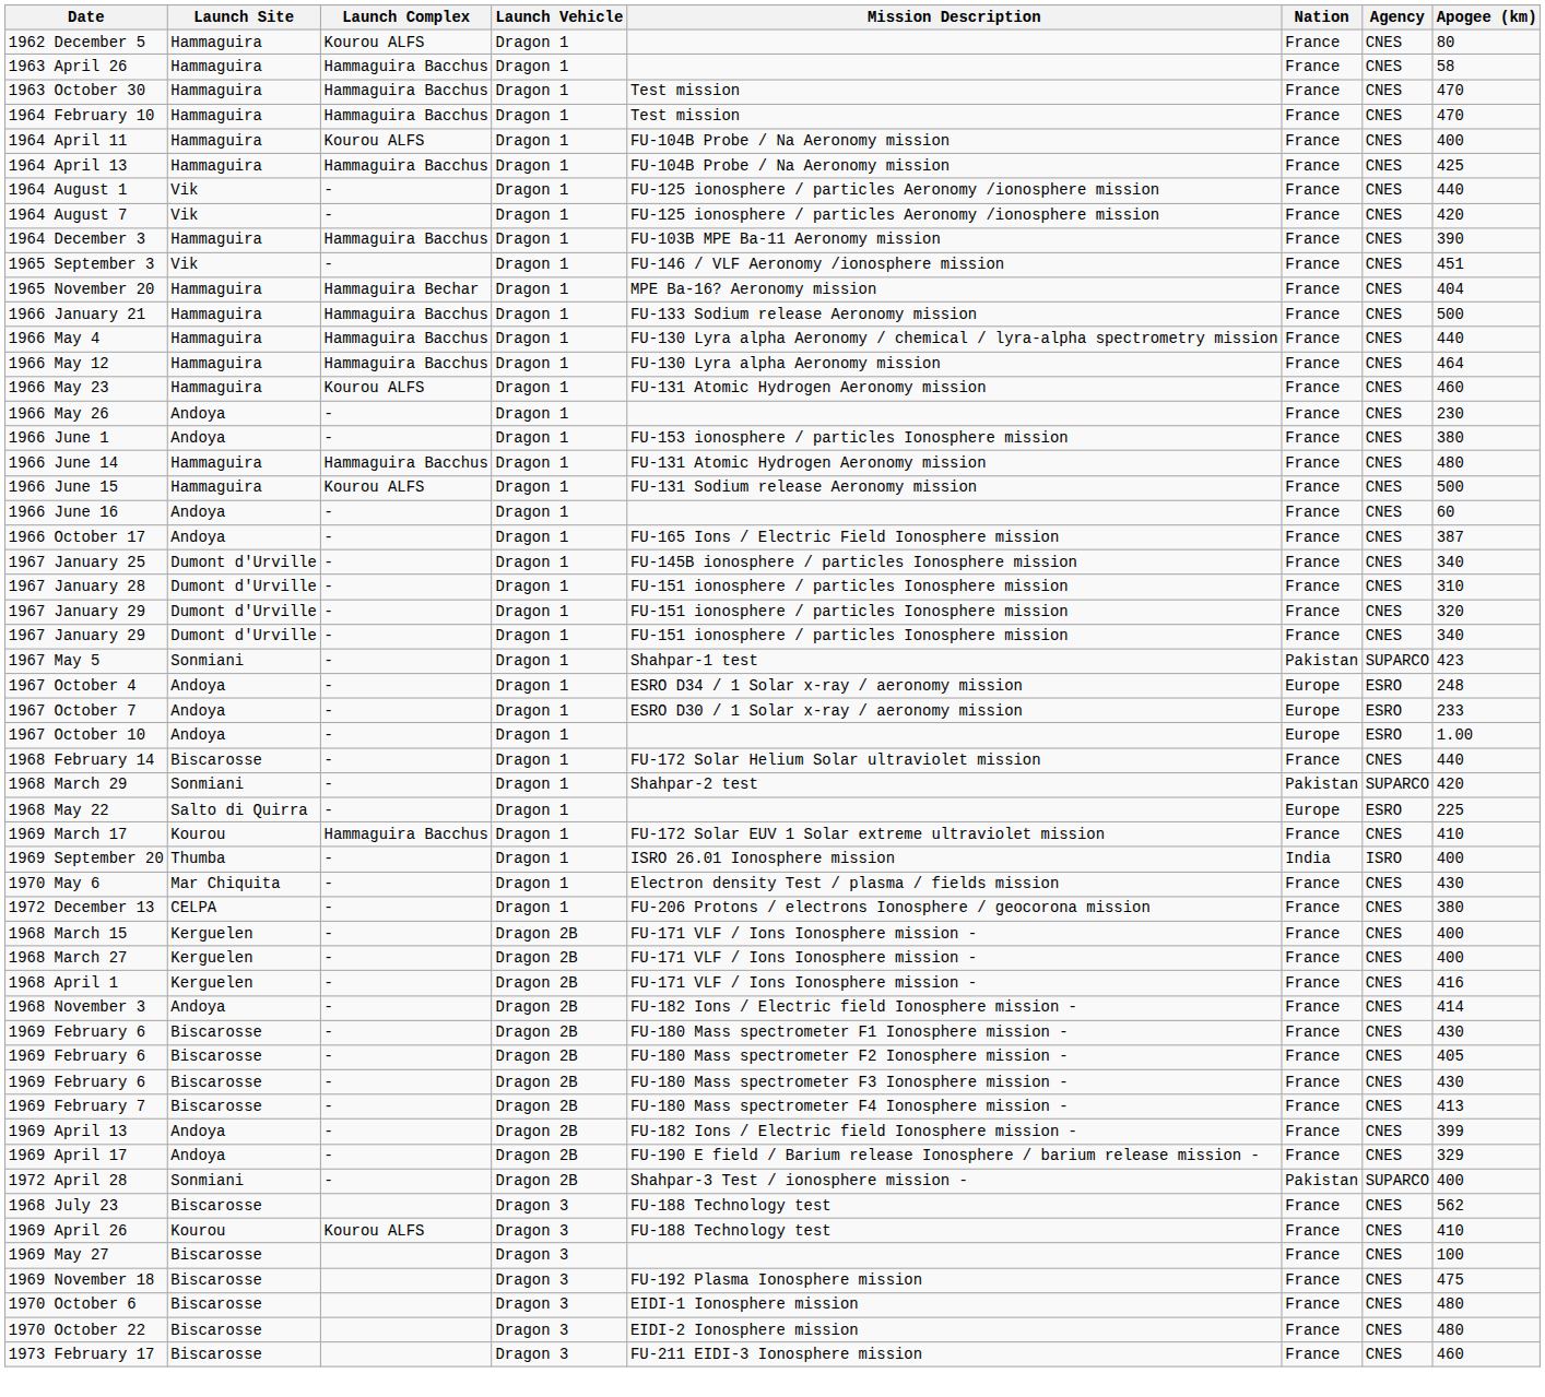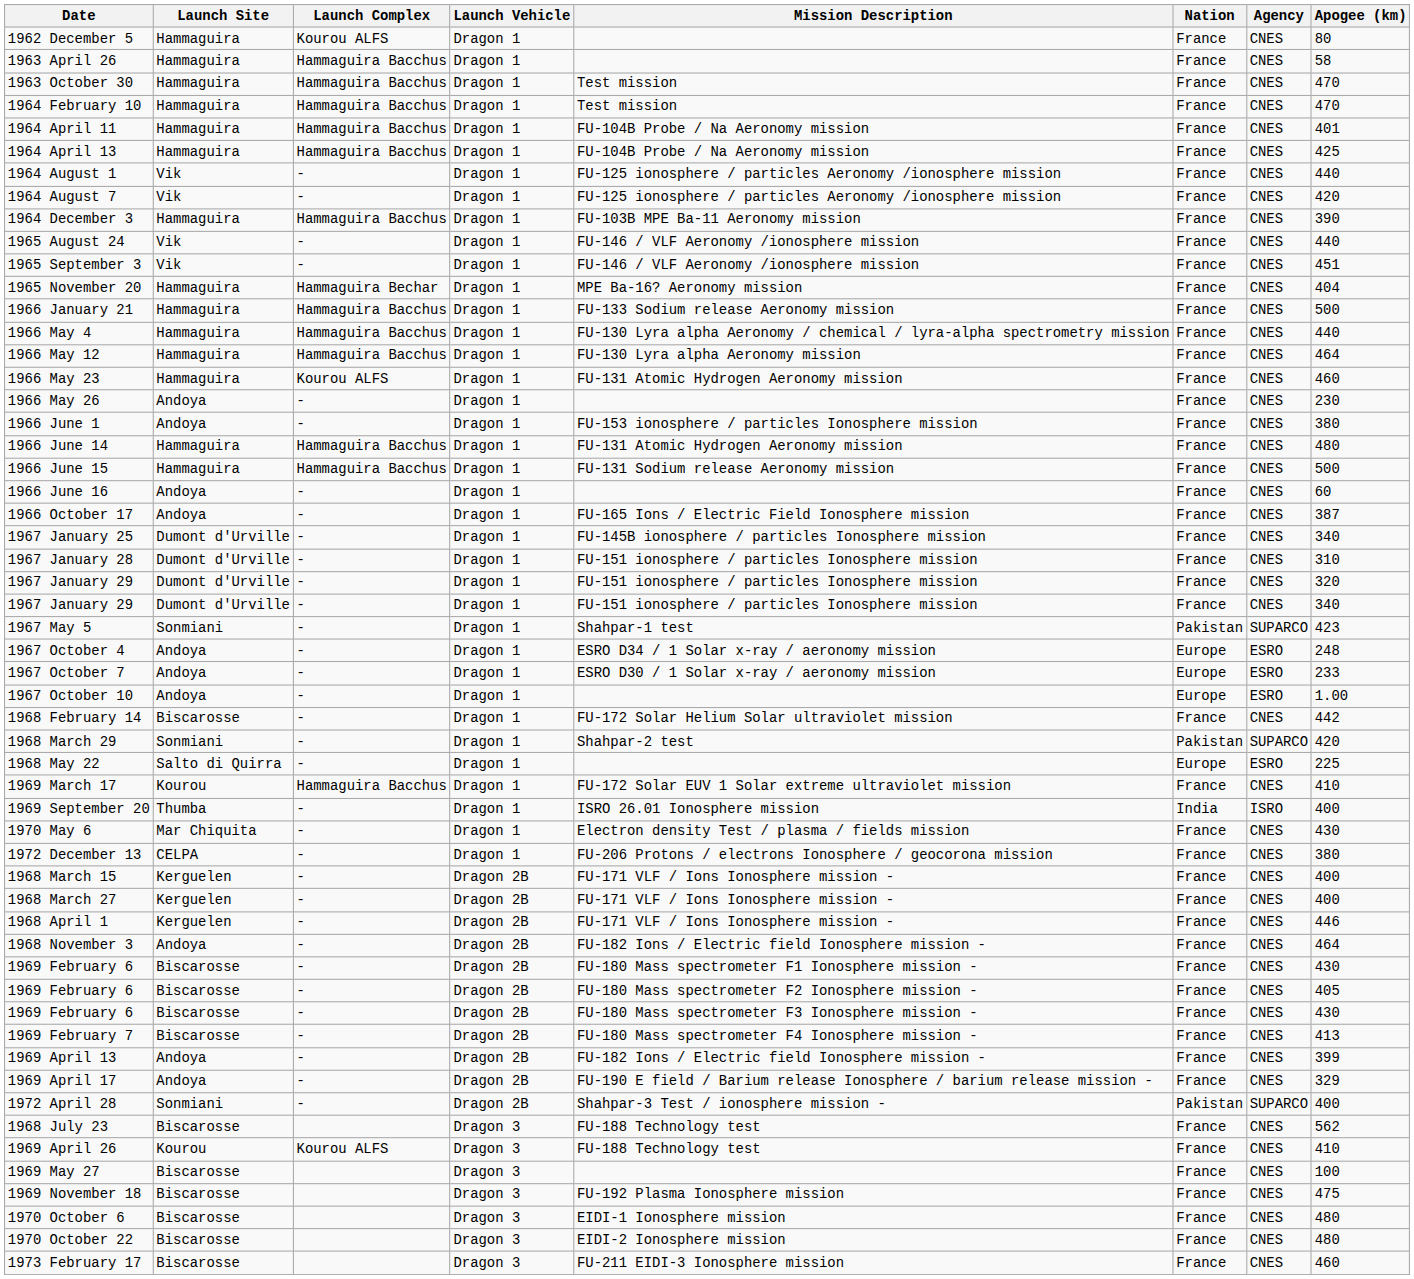1964 April 11 | Launch Complex: Kourou ALFS -> Hammaguira Bacchus
1964 April 11 | Apogee (km): 400 -> 401
+ row: 1965 August 24 | Vik | - | Dragon 1 | FU-146 / VLF Aeronomy /ionosphere mission | France | CNES | 440
1966 June 15 | Launch Complex: Kourou ALFS -> Hammaguira Bacchus
1968 February 14 | Apogee (km): 440 -> 442
1968 April 1 | Apogee (km): 416 -> 446
1968 November 3 | Apogee (km): 414 -> 464
